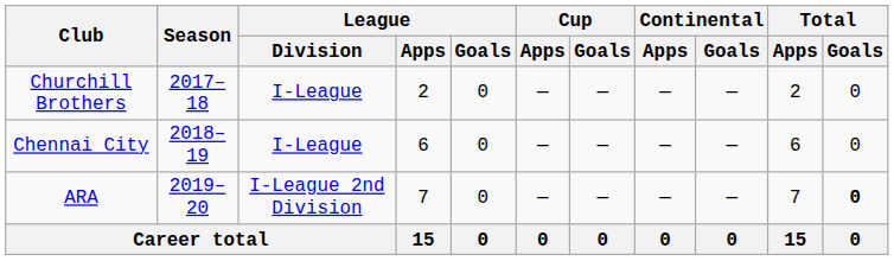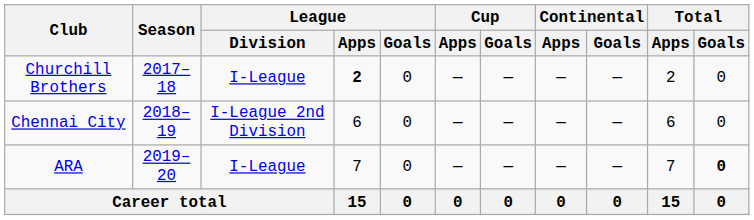Churchill Brothers | League / Apps: normal -> bold
Chennai City | League / Division: I-League -> I-League 2nd Division
ARA | League / Division: I-League 2nd Division -> I-League
